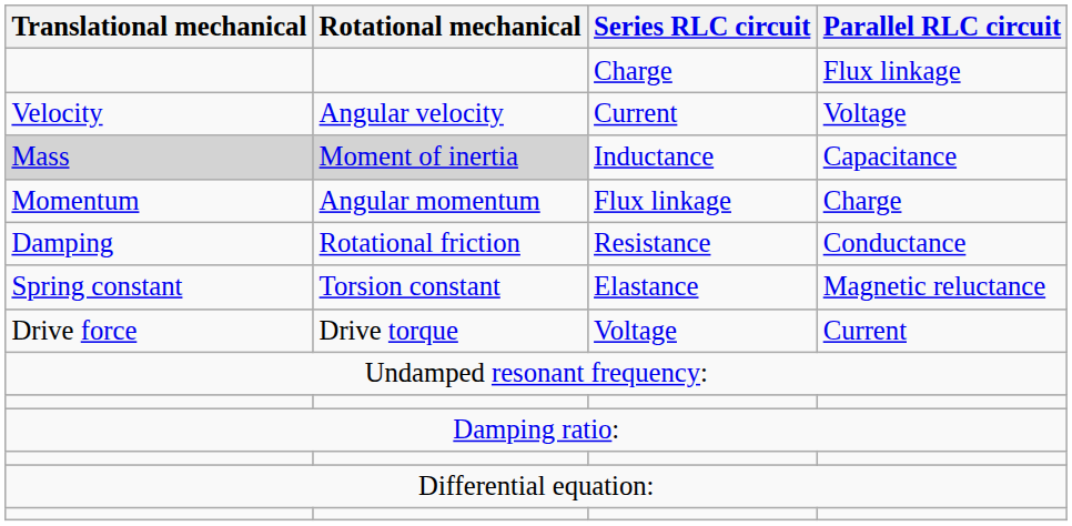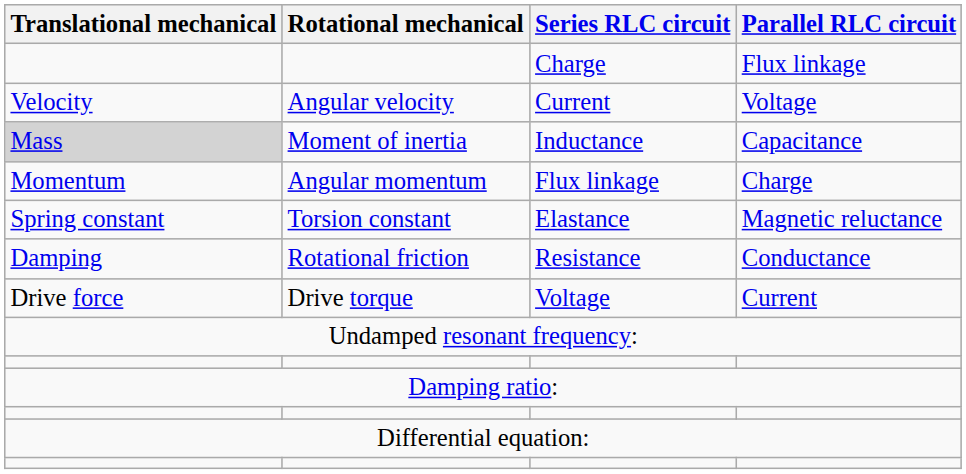Inductance | Rotational mechanical: lightgrey background -> no background
rows swapped: Elastance <-> Resistance
